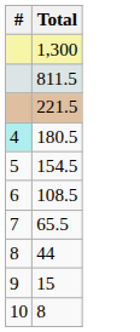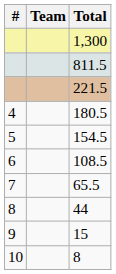+ column: Team
180.5 | #: paleturquoise background -> no background
